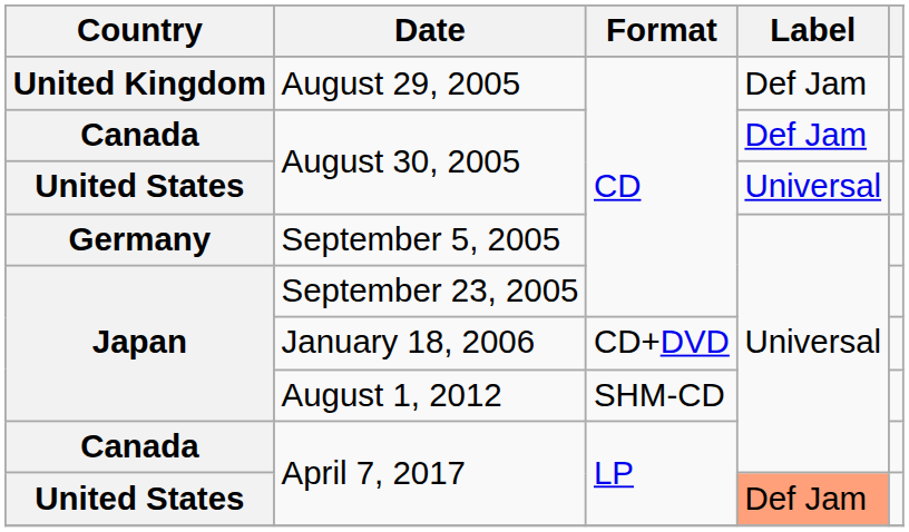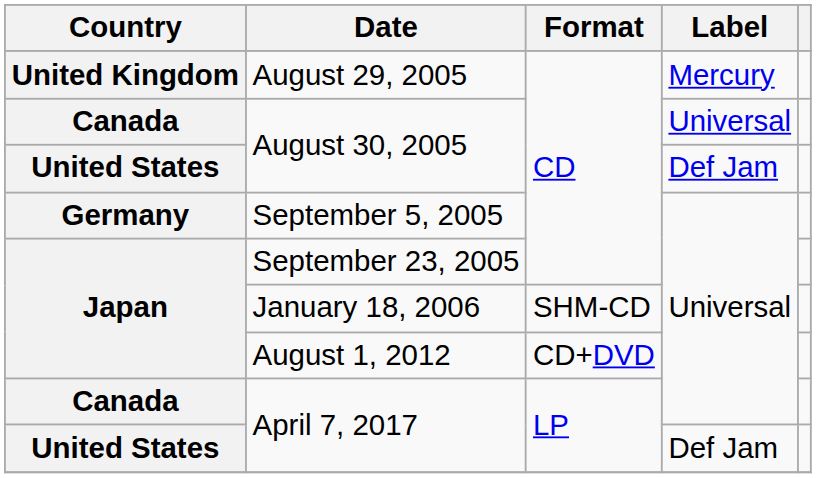August 29, 2005 | Label: Def Jam -> Mercury
Canada / August 30, 2005 | Label: Def Jam -> Universal
United States / August 30, 2005 | Label: Universal -> Def Jam
January 18, 2006 | Format: CD+DVD -> SHM-CD
August 1, 2012 | Format: SHM-CD -> CD+DVD
United States / April 7, 2017 | Label: lightsalmon background -> no background
